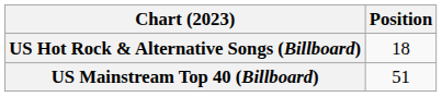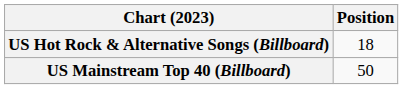US Mainstream Top 40 (Billboard) | Position: 51 -> 50
